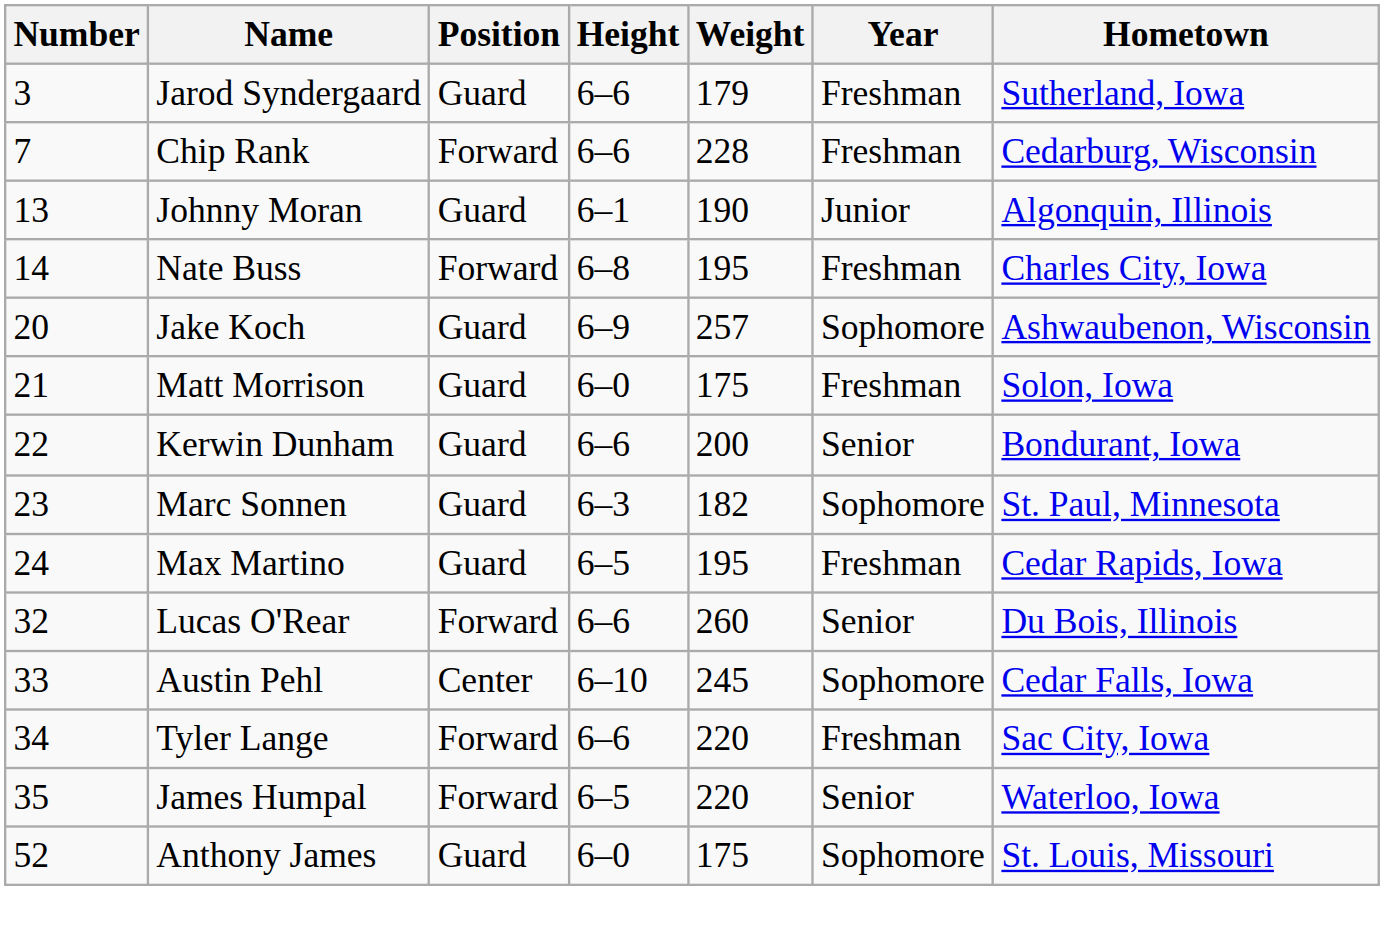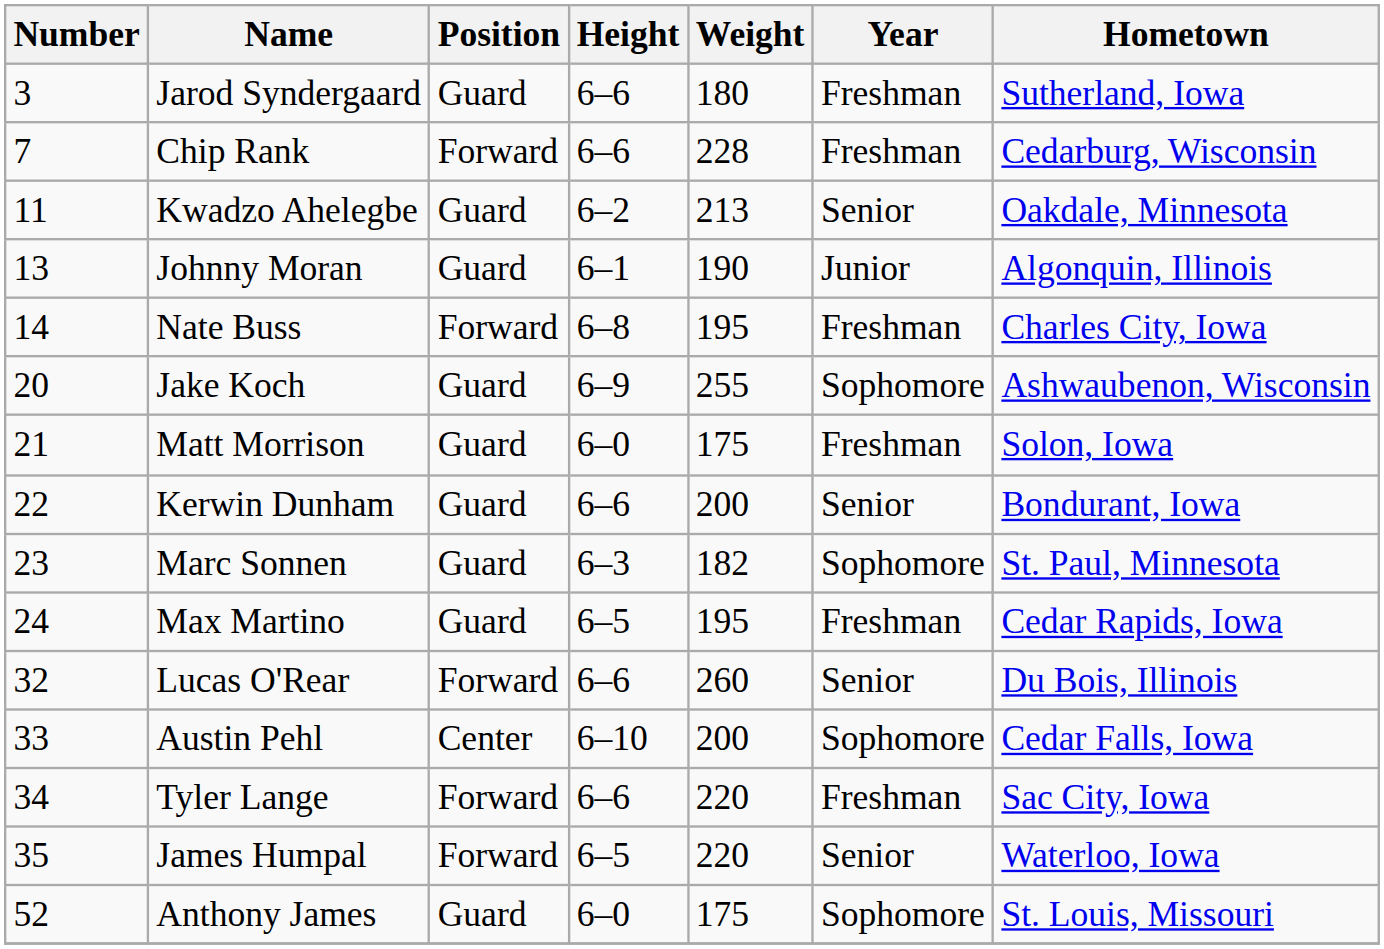Jarod Syndergaard | Weight: 179 -> 180
+ row: 11 | Kwadzo Ahelegbe | Guard | 6–2 | 213 | Senior | Oakdale, Minnesota
Jake Koch | Weight: 257 -> 255
Austin Pehl | Weight: 245 -> 200
